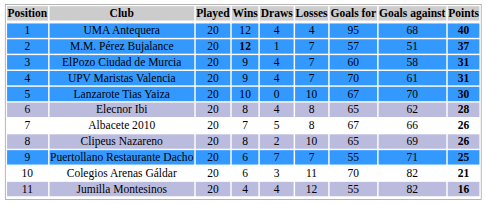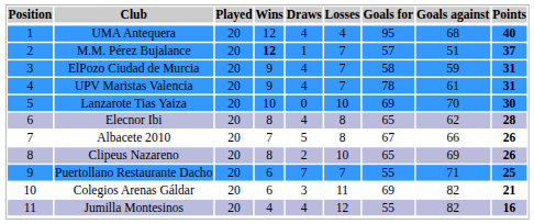ElPozo Ciudad de Murcia | Goals for: 60 -> 58
ElPozo Ciudad de Murcia | Goals against: 58 -> 59
UPV Maristas Valencia | Goals for: 70 -> 78
Lanzarote Tias Yaiza | Goals for: 67 -> 69
Colegios Arenas Gáldar | Goals for: 70 -> 69
